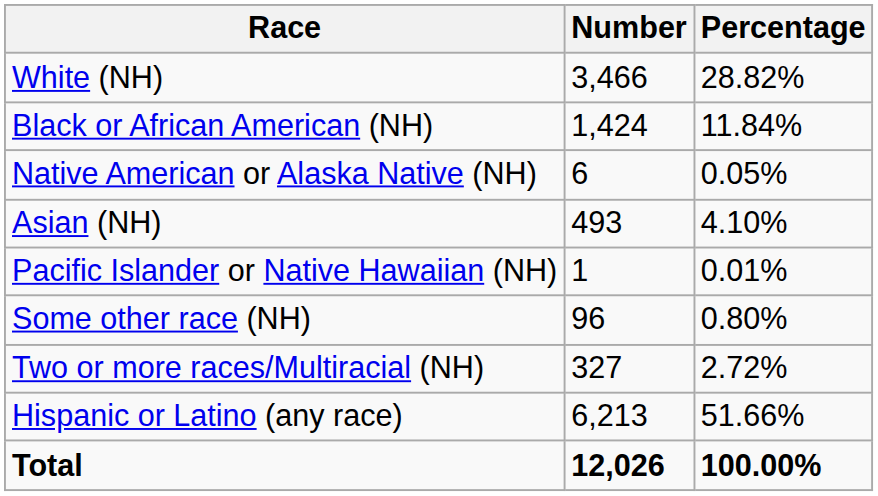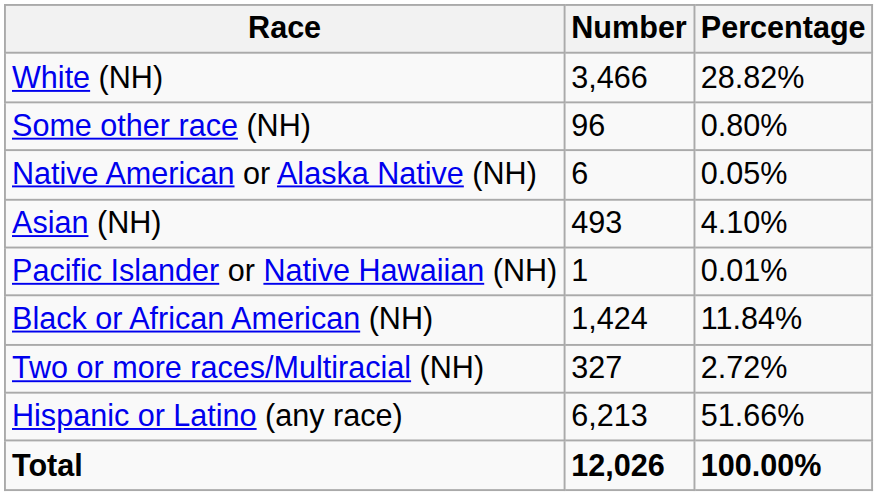rows swapped: Black or African American (NH) <-> Some other race (NH)
